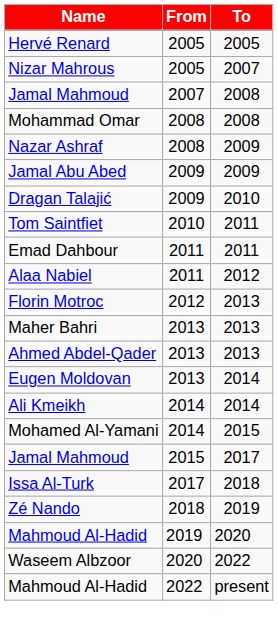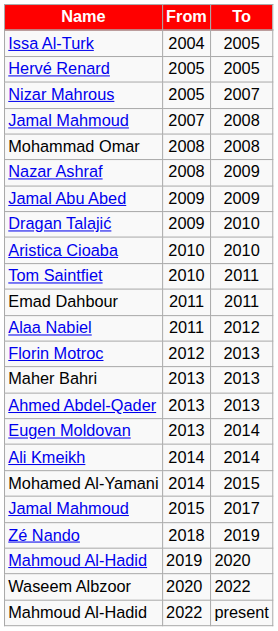+ row: Issa Al-Turk | 2004 | 2005
+ row: Aristica Cioaba | 2010 | 2010
- row: Issa Al-Turk | 2017 | 2018
